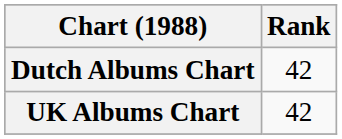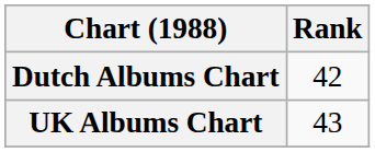UK Albums Chart | Rank: 42 -> 43
